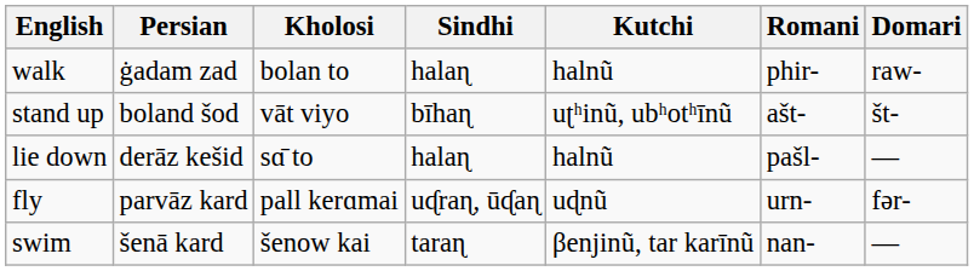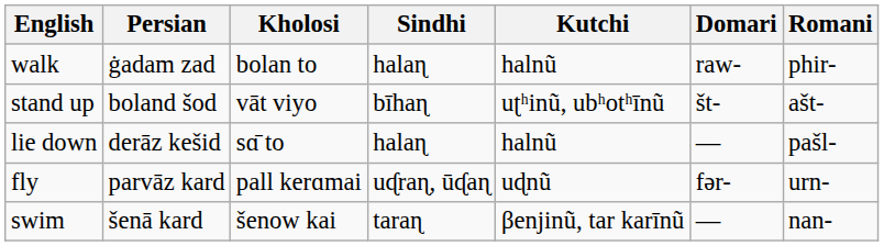columns swapped: Domari <-> Romani
